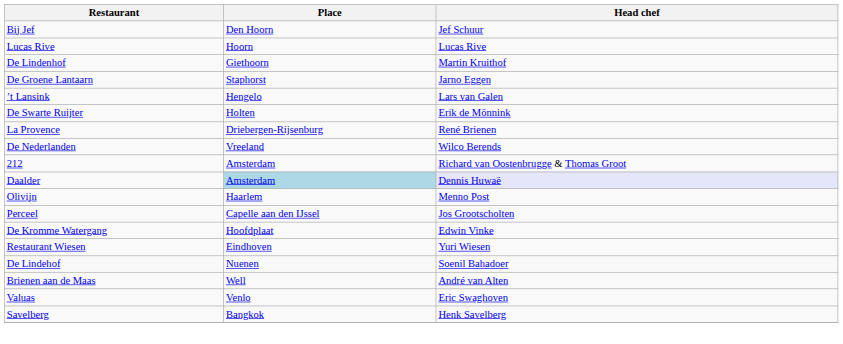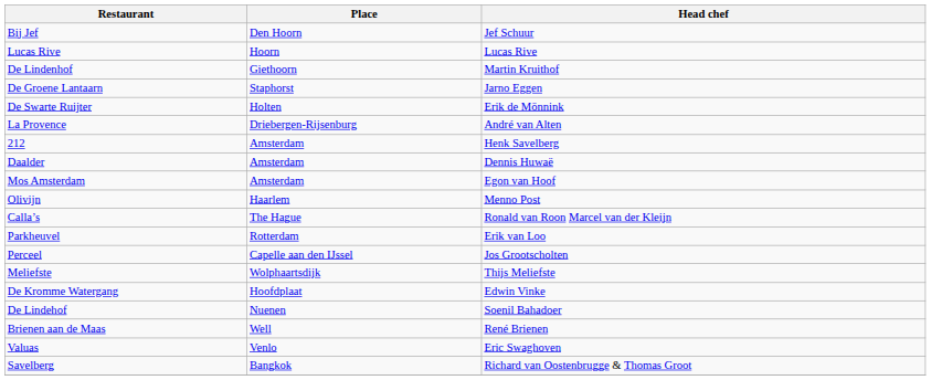- row: ’t Lansink | Hengelo | Lars van Galen
La Provence | Head chef: René Brienen -> André van Alten
- row: De Nederlanden | Vreeland | Wilco Berends
212 | Head chef: Richard van Oostenbrugge & Thomas Groot -> Henk Savelberg
Daalder | Place: lightblue background -> no background
Daalder | Head chef: lavender background -> no background
+ row: Mos Amsterdam | Amsterdam | Egon van Hoof
+ row: Calla’s | The Hague | Ronald van Roon Marcel van der Kleijn
+ row: Parkheuvel | Rotterdam | Erik van Loo
+ row: Meliefste | Wolphaartsdijk | Thijs Meliefste
- row: Restaurant Wiesen | Eindhoven | Yuri Wiesen
Brienen aan de Maas | Head chef: André van Alten -> René Brienen
Savelberg | Head chef: Henk Savelberg -> Richard van Oostenbrugge & Thomas Groot
